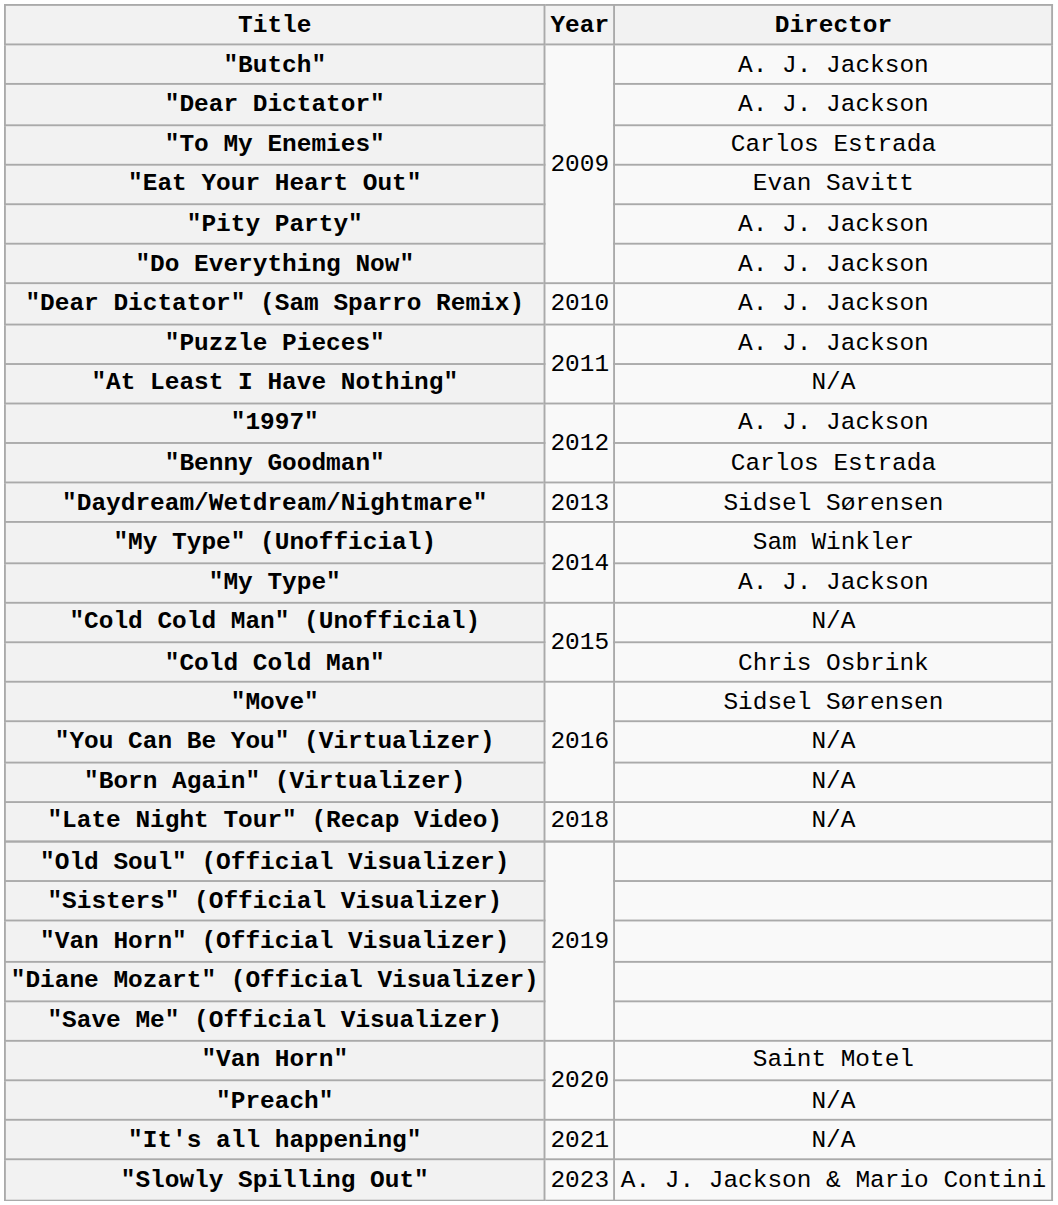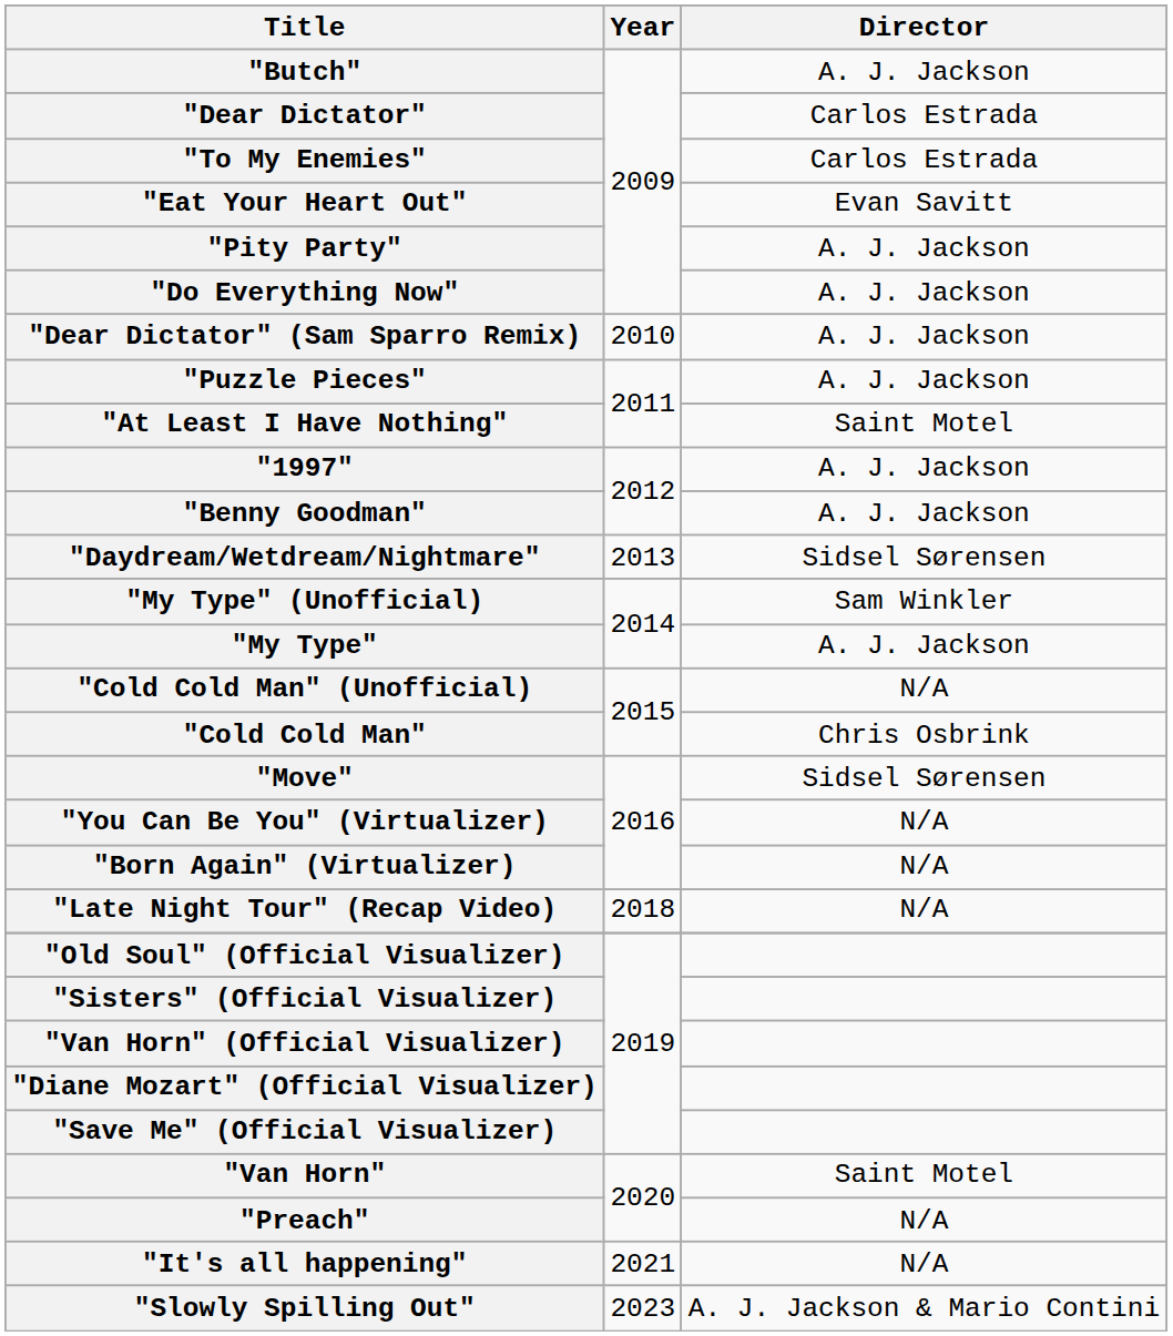"Dear Dictator" | Director: A. J. Jackson -> Carlos Estrada
"At Least I Have Nothing" | Director: N/A -> Saint Motel
"Benny Goodman" | Director: Carlos Estrada -> A. J. Jackson
